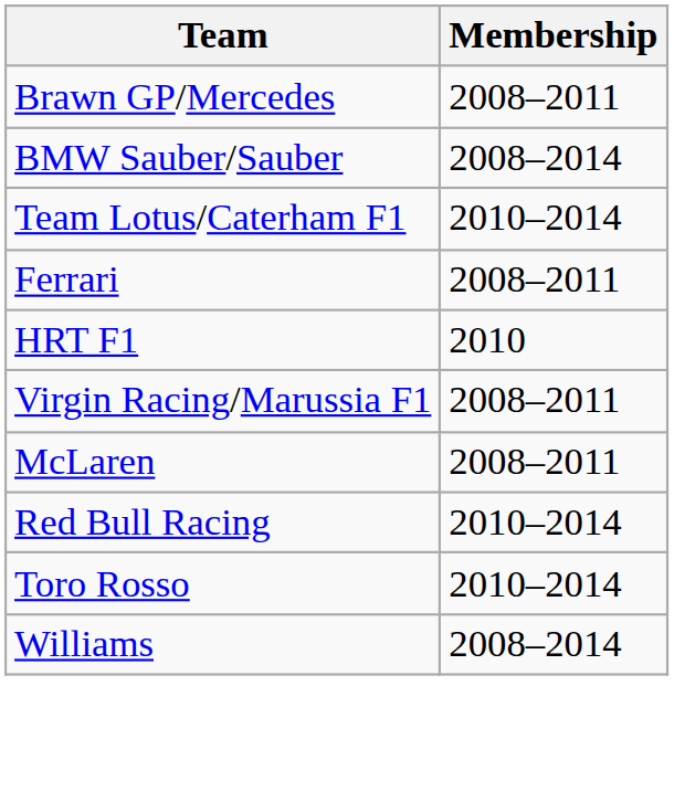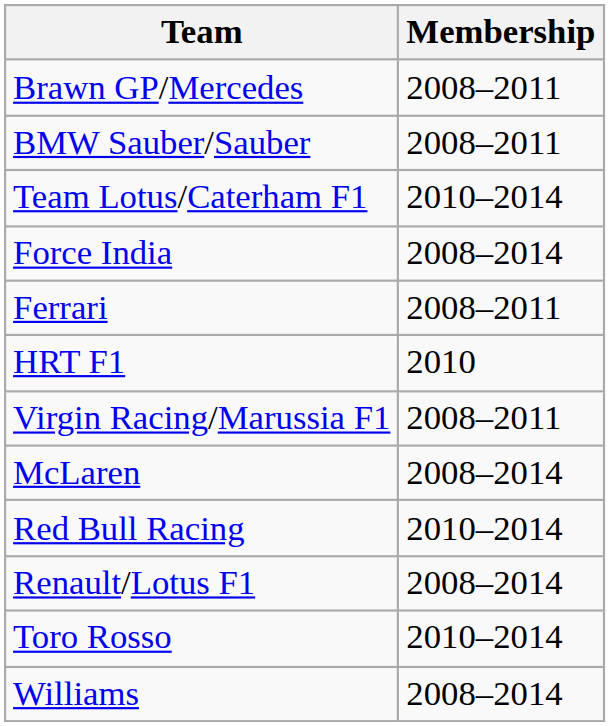BMW Sauber/Sauber | Membership: 2008–2014 -> 2008–2011
+ row: Force India | 2008–2014
McLaren | Membership: 2008–2011 -> 2008–2014
+ row: Renault/Lotus F1 | 2008–2014
